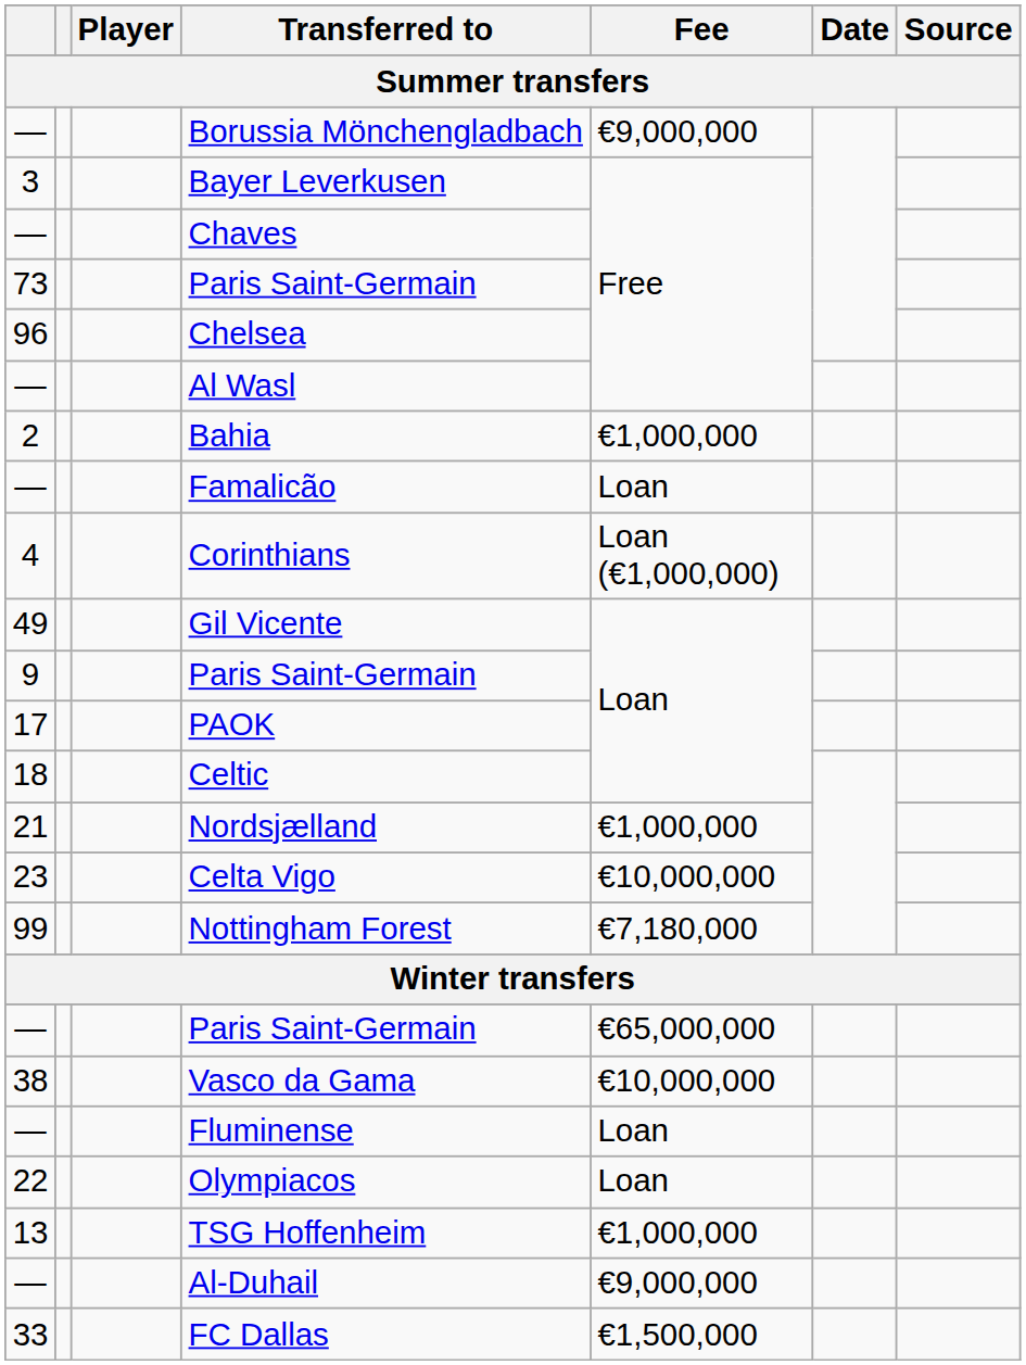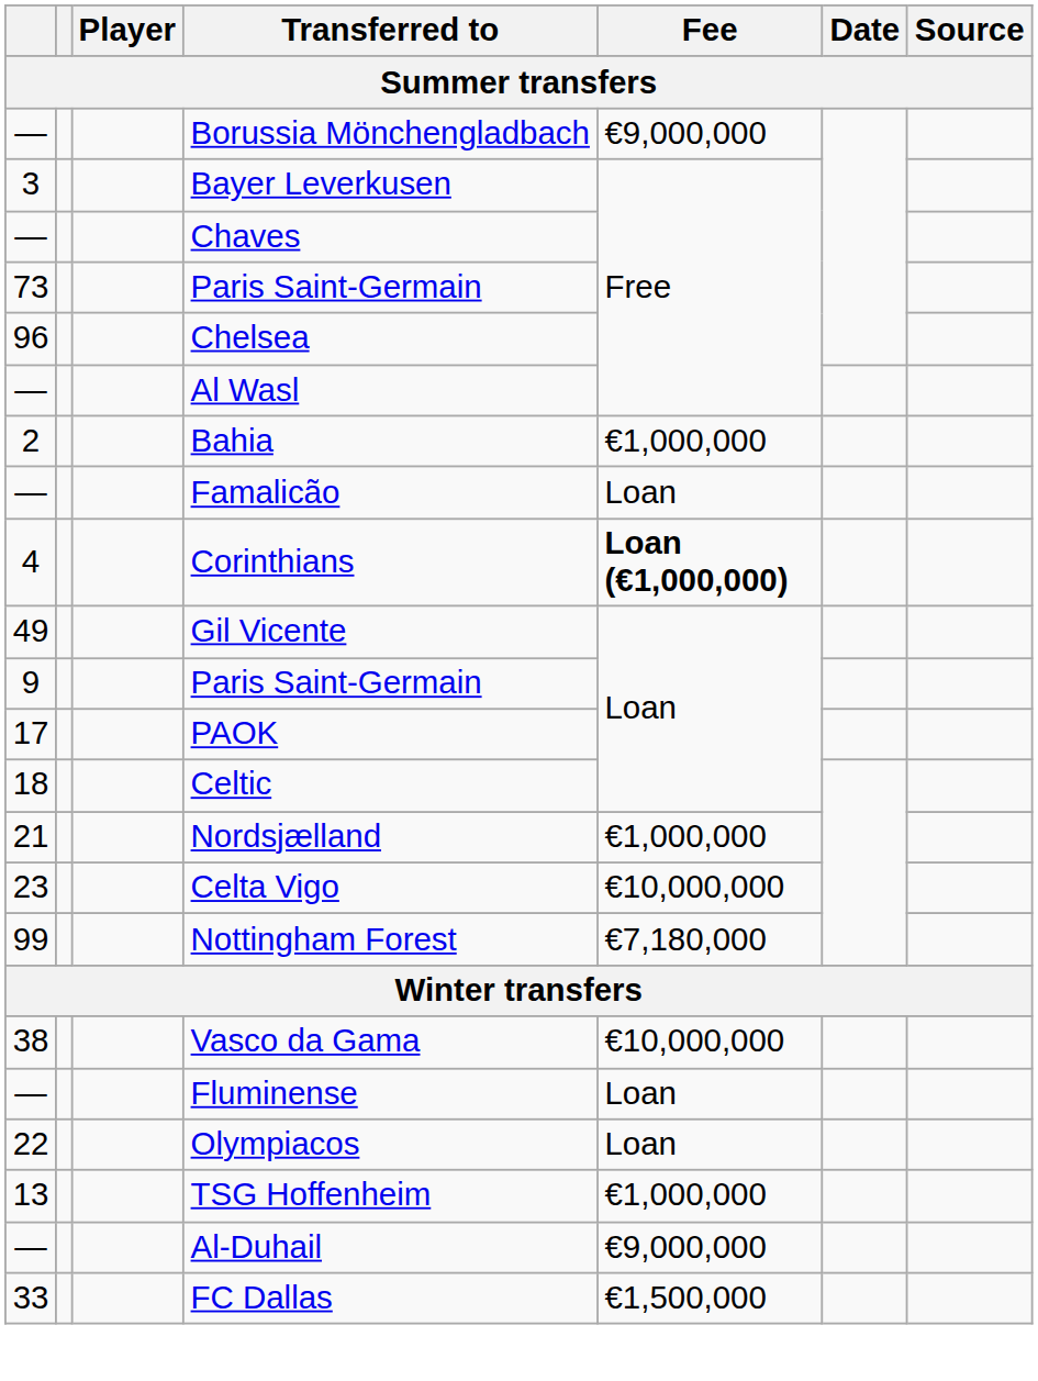Corinthians | Fee: normal -> bold
- row: — | Paris Saint-Germain | €65,000,000
